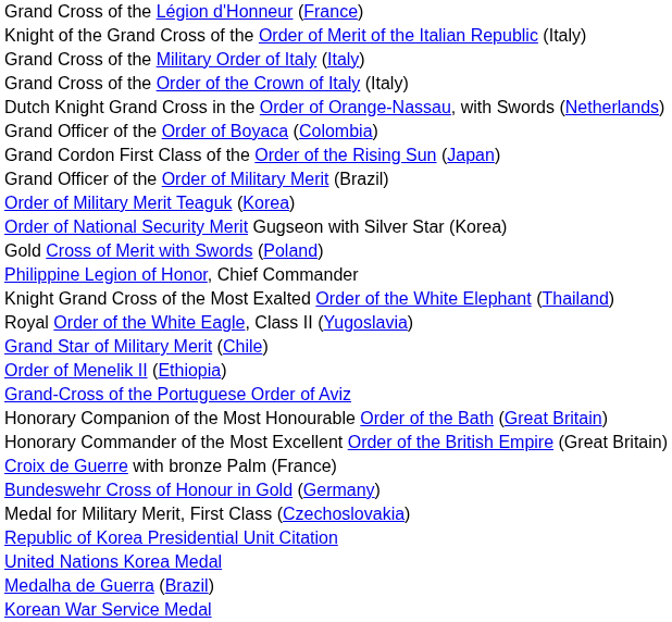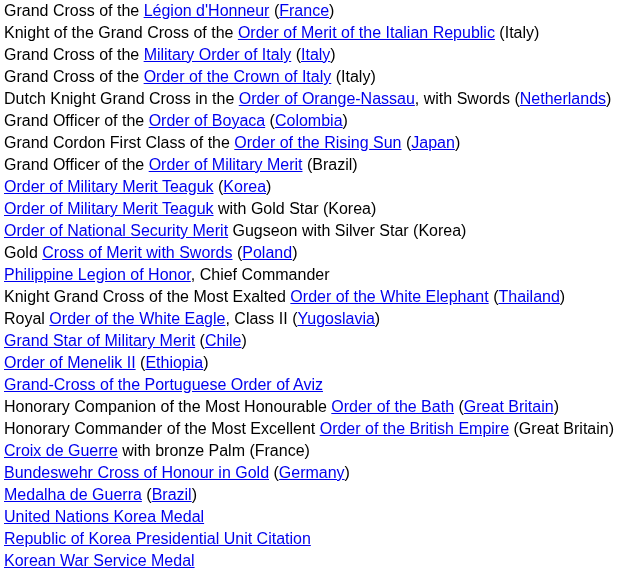+ row: Order of Military Merit Teaguk with Gold Star (Korea)
- row: Medal for Military Merit, First Class (Czechoslovakia)
rows swapped: Republic of Korea Presidential Unit Citation <-> Medalha de Guerra (Brazil)
